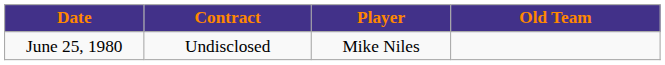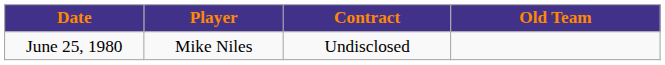columns swapped: Player <-> Contract
